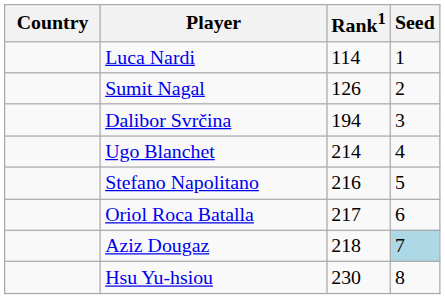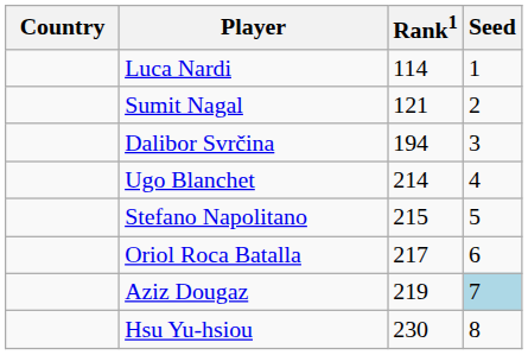Sumit Nagal | Rank1: 126 -> 121
Stefano Napolitano | Rank1: 216 -> 215
Aziz Dougaz | Rank1: 218 -> 219
